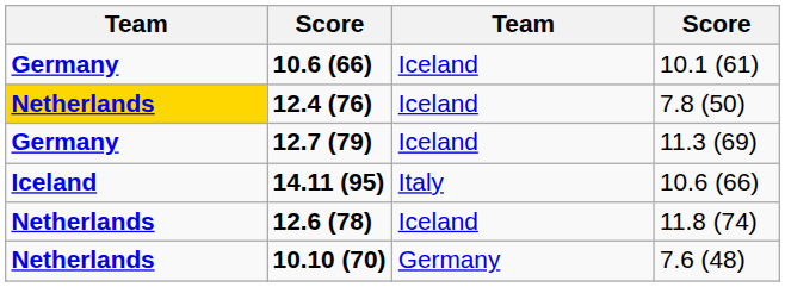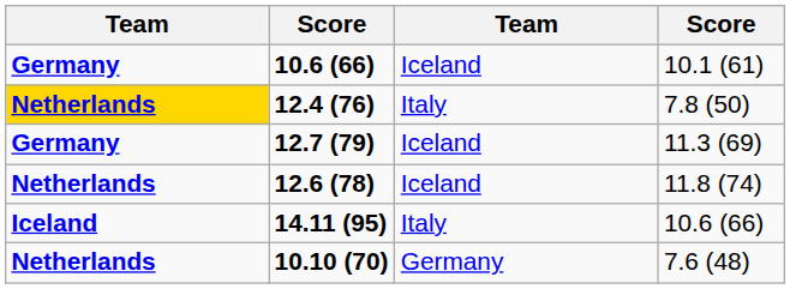12.4 (76) | column 3: Iceland -> Italy
rows swapped: 12.6 (78) <-> 14.11 (95)
